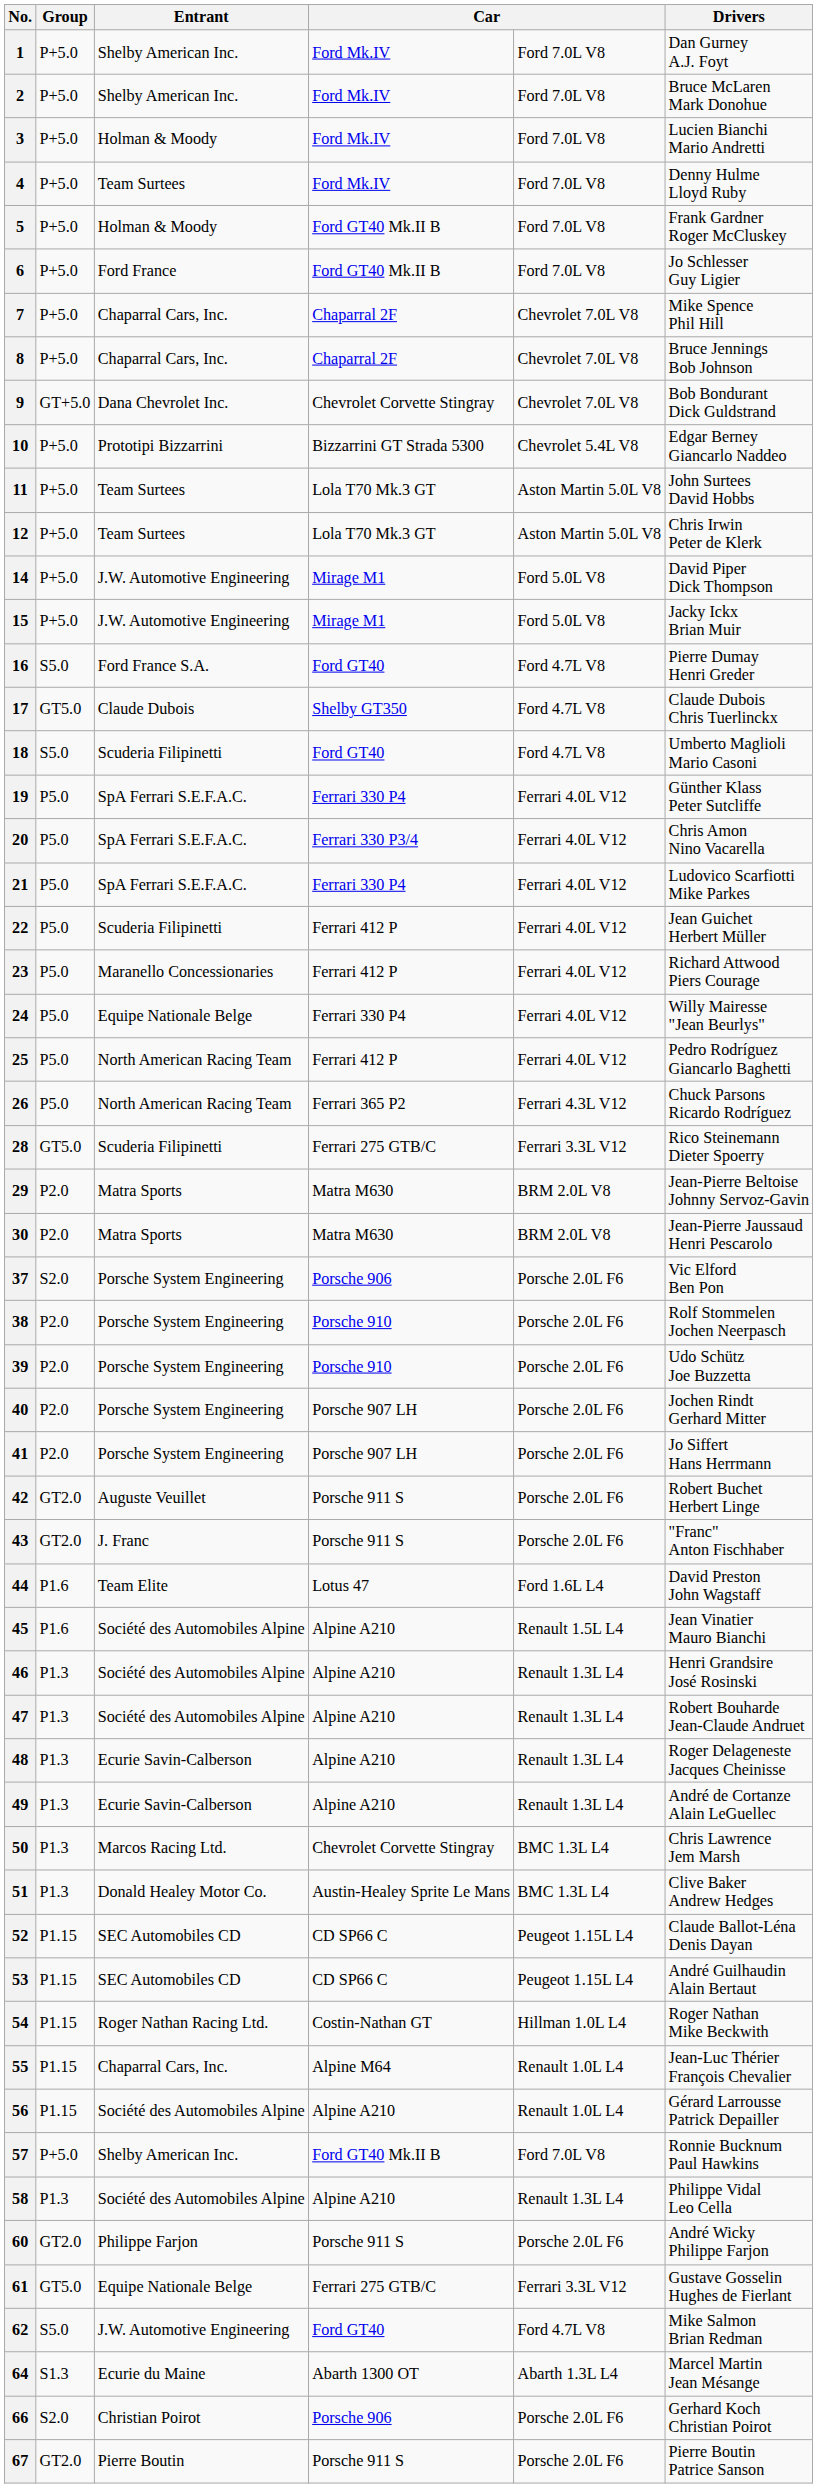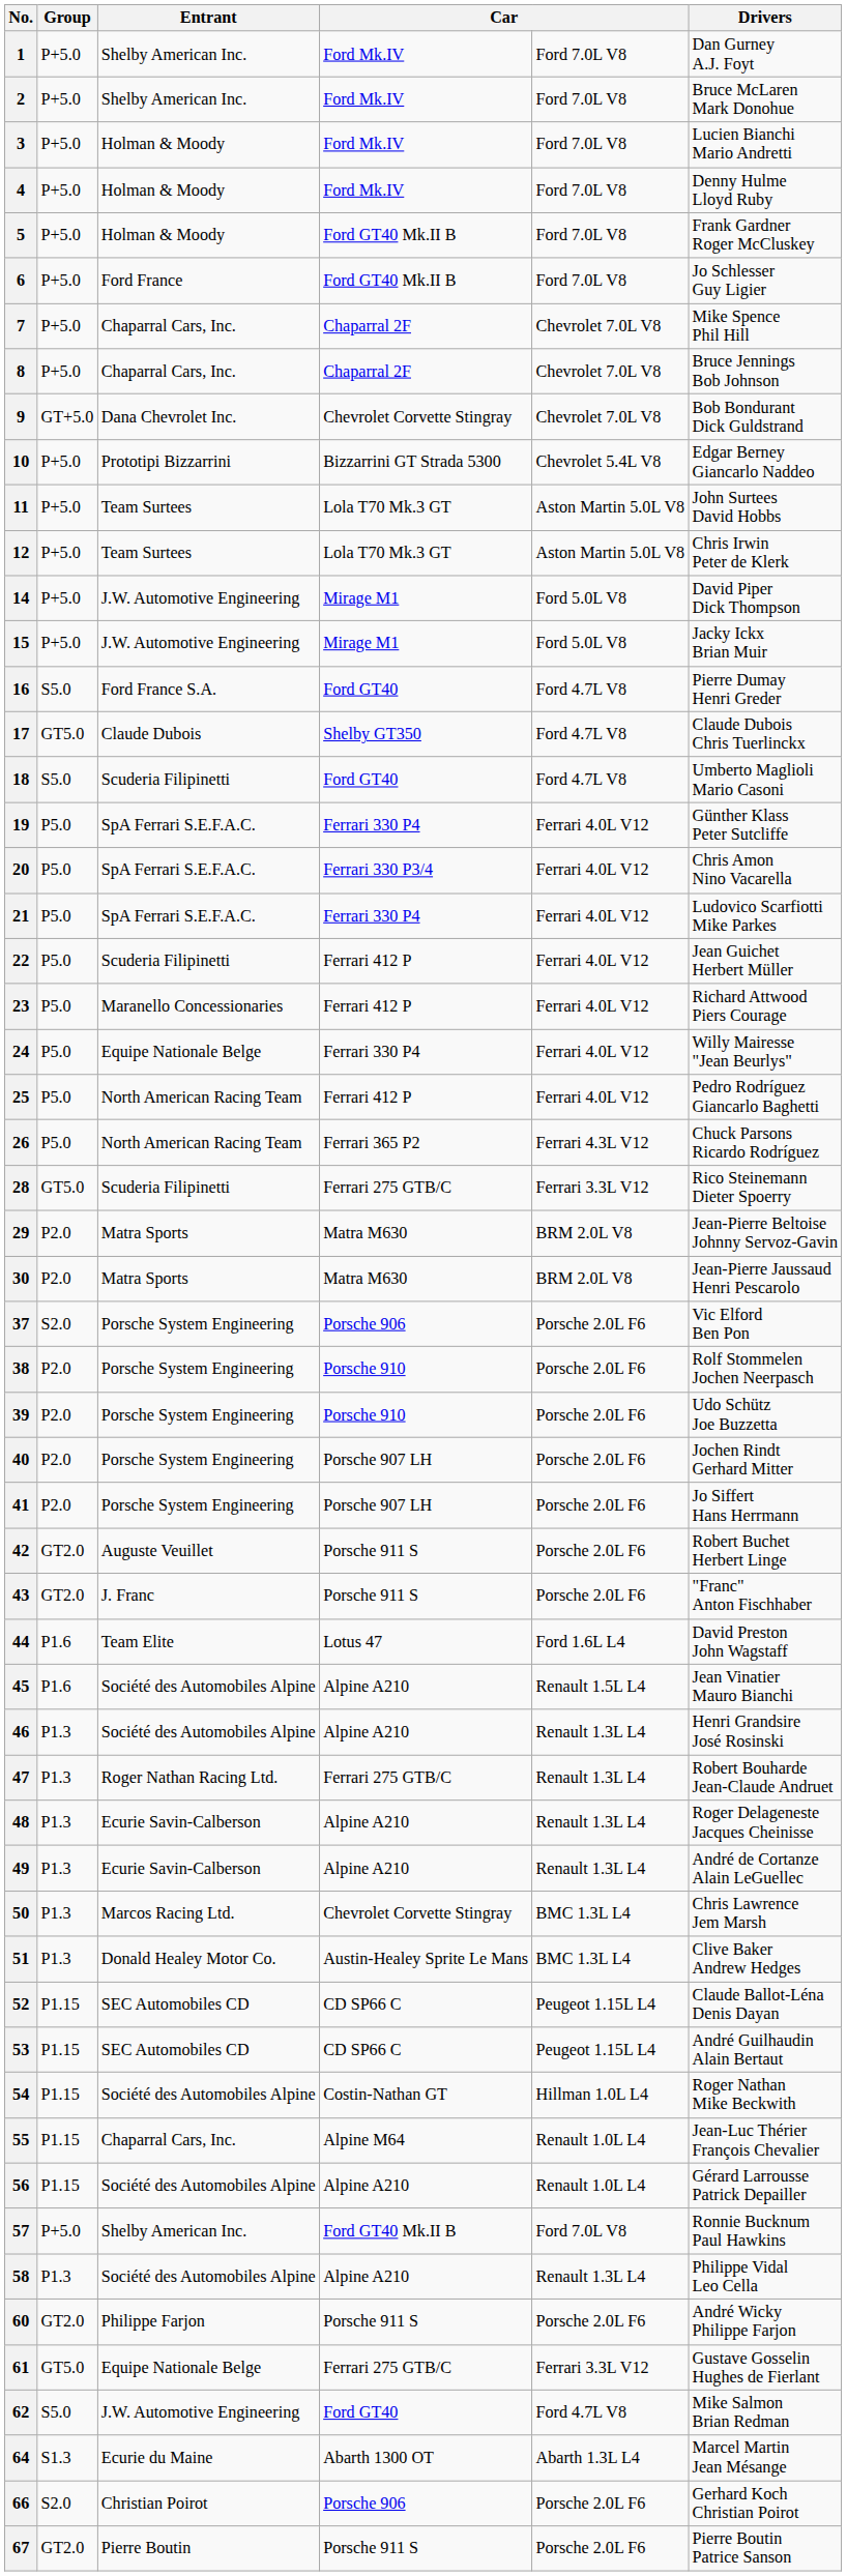4 | Entrant: Team Surtees -> Holman & Moody
47 | Entrant: Société des Automobiles Alpine -> Roger Nathan Racing Ltd.
47 | column 4: Alpine A210 -> Ferrari 275 GTB/C
54 | Entrant: Roger Nathan Racing Ltd. -> Société des Automobiles Alpine
